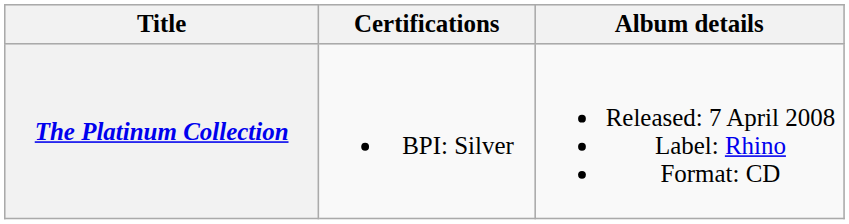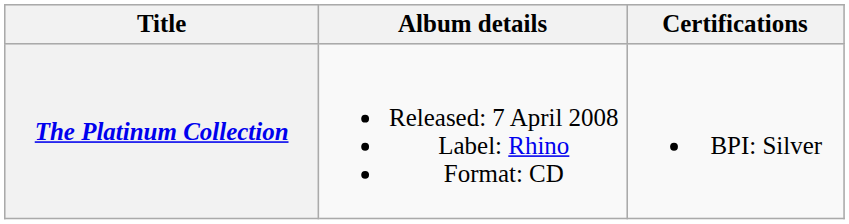columns swapped: Album details <-> Certifications
